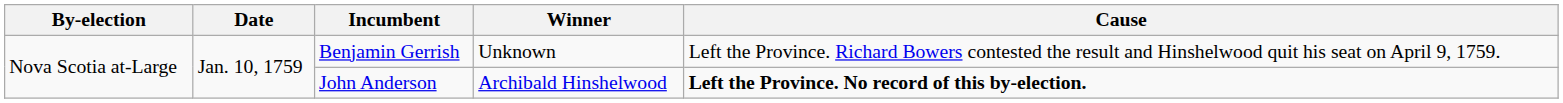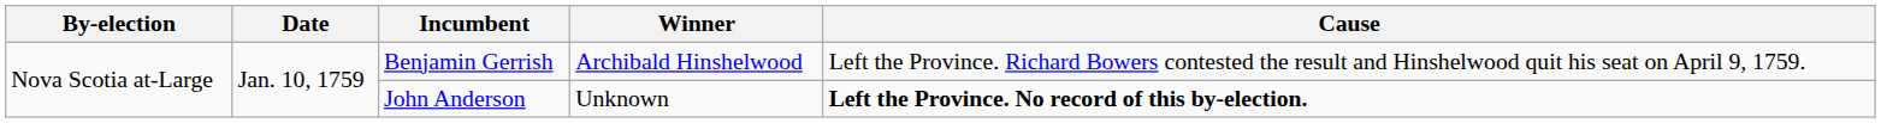Benjamin Gerrish | Winner: Unknown -> Archibald Hinshelwood
John Anderson | Winner: Archibald Hinshelwood -> Unknown
